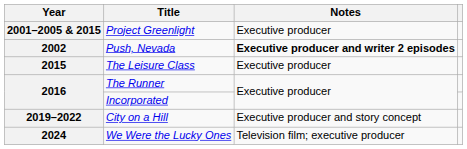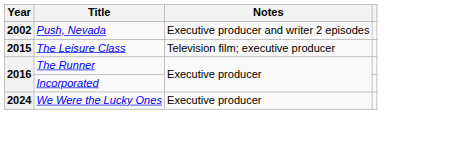- row: 2001–2005 & 2015 | Project Greenlight | Executive producer
Push, Nevada | Notes: bold -> normal
The Leisure Class | Notes: Executive producer -> Television film; executive producer
- row: 2019–2022 | City on a Hill | Executive producer and story concept
We Were the Lucky Ones | Notes: Television film; executive producer -> Executive producer
